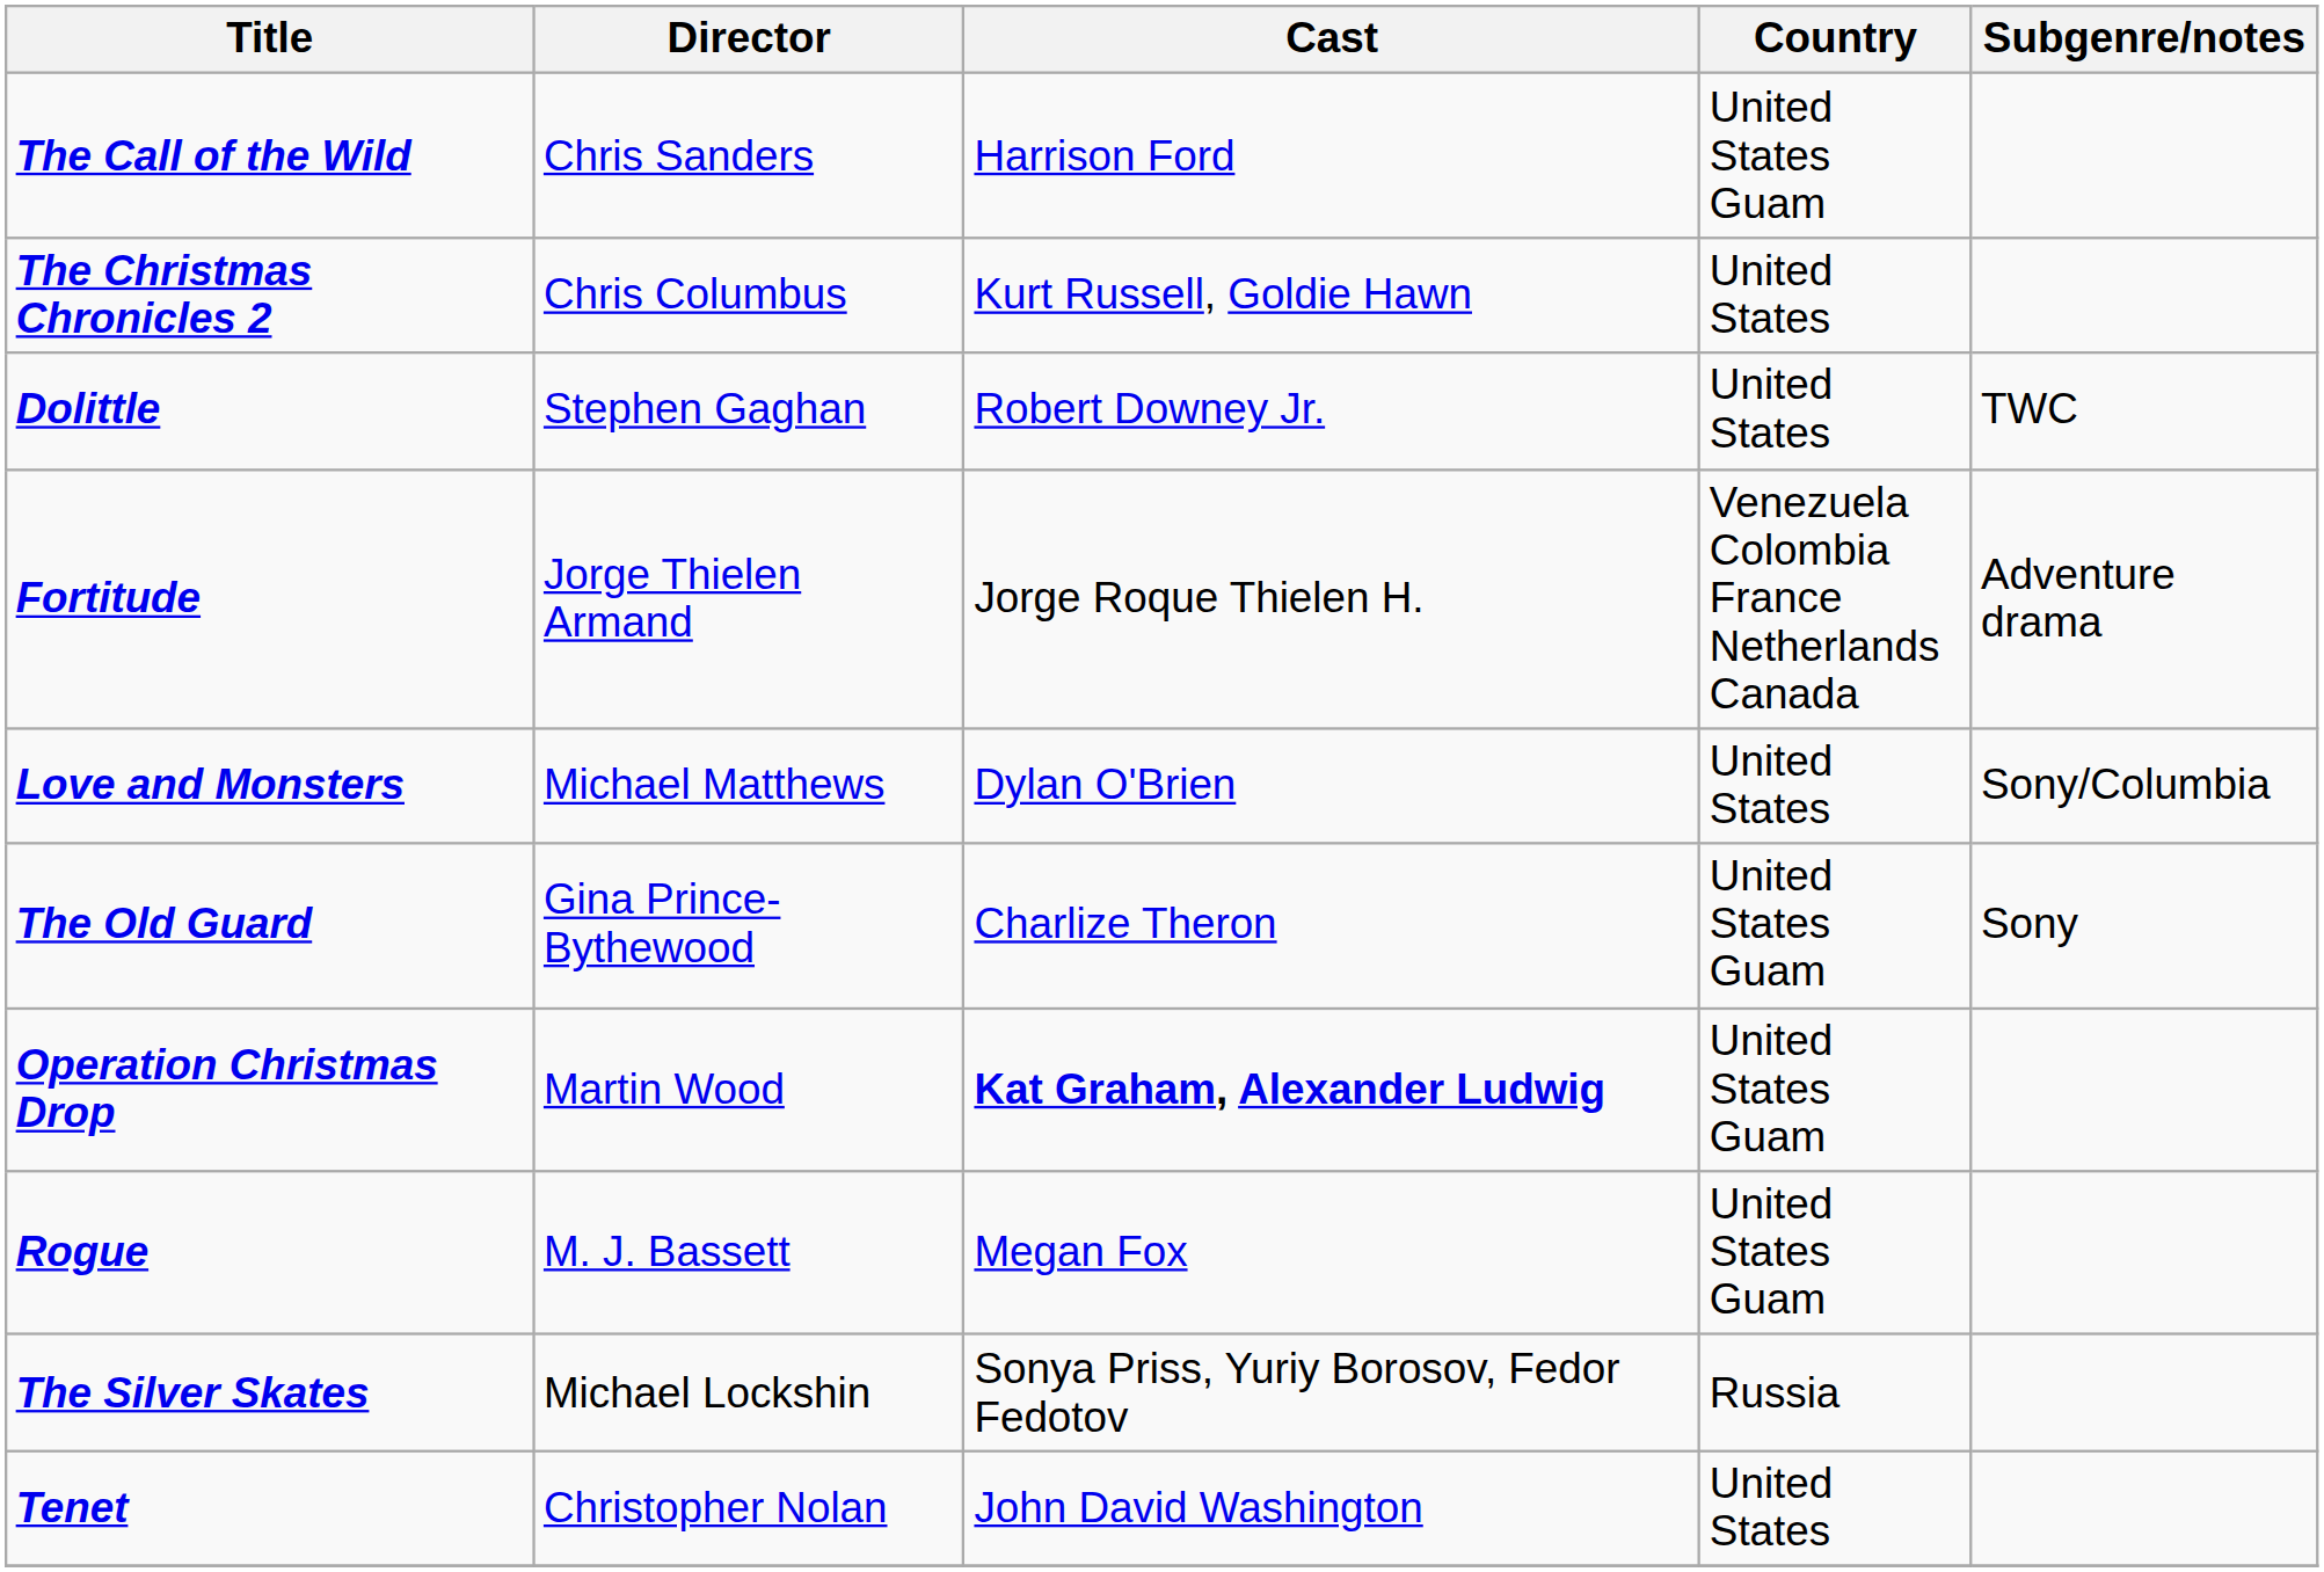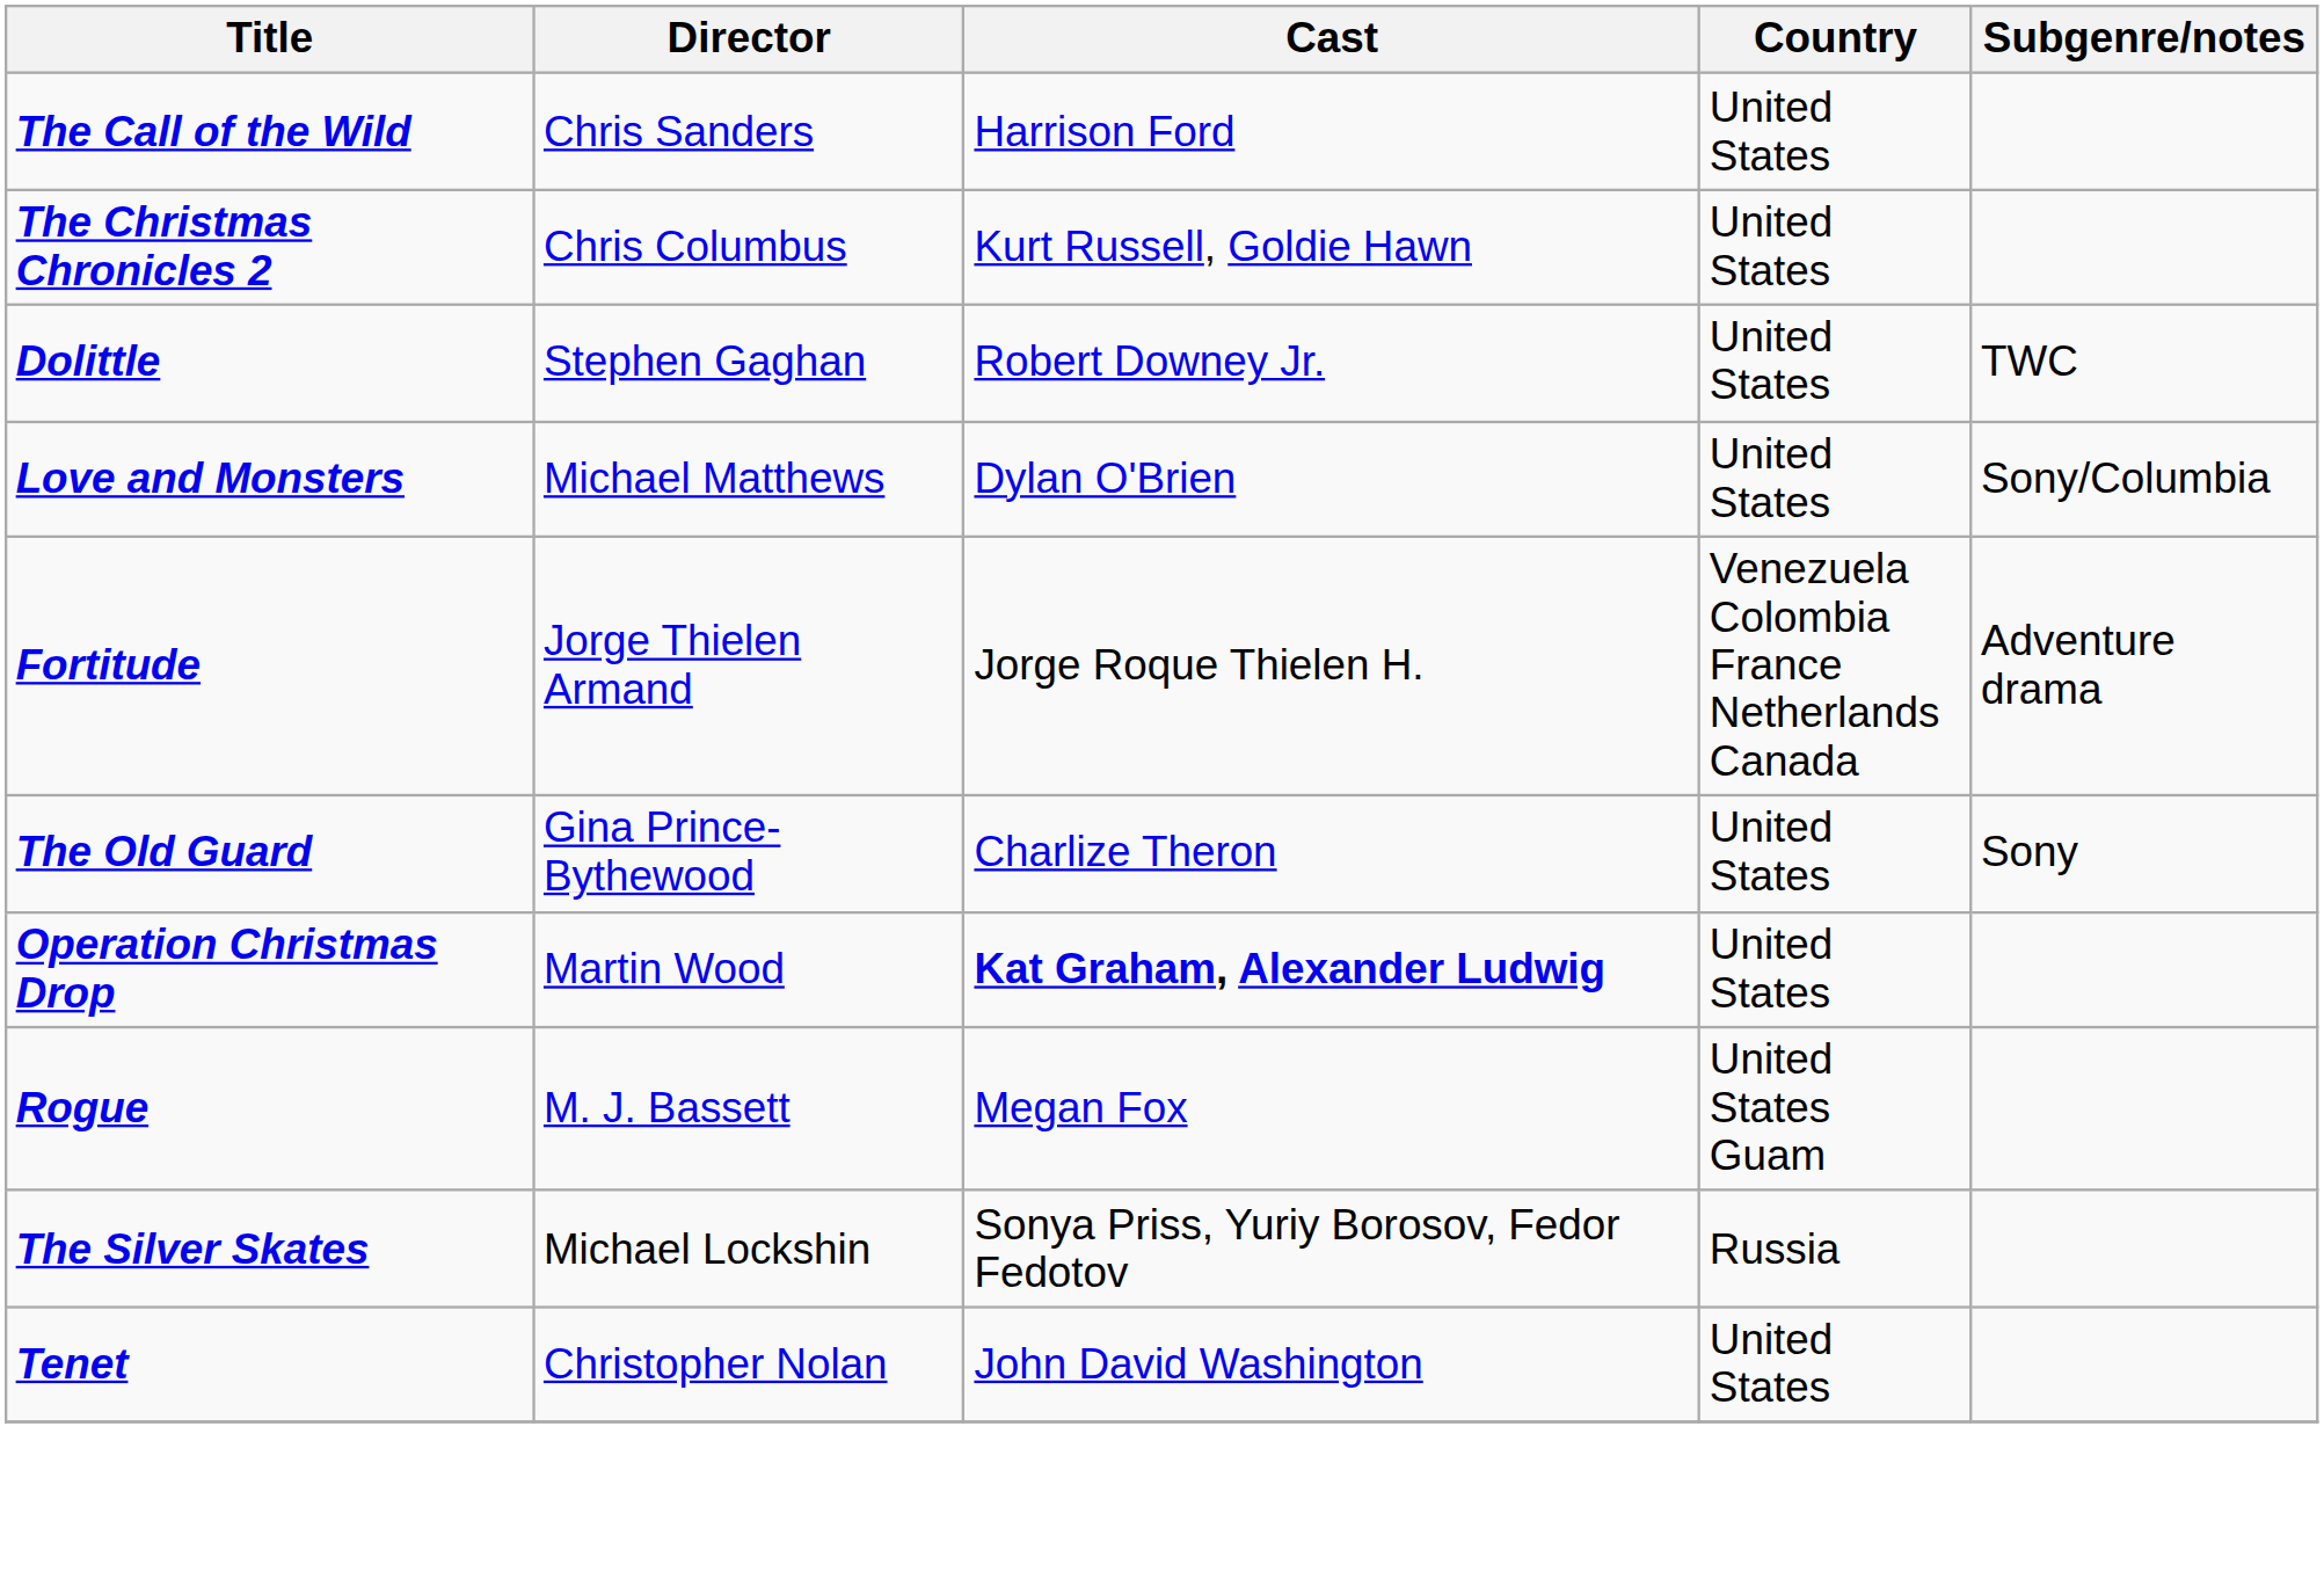The Call of the Wild | Country: United States Guam -> United States
rows swapped: Fortitude <-> Love and Monsters
The Old Guard | Country: United States Guam -> United States
Operation Christmas Drop | Country: United States Guam -> United States
